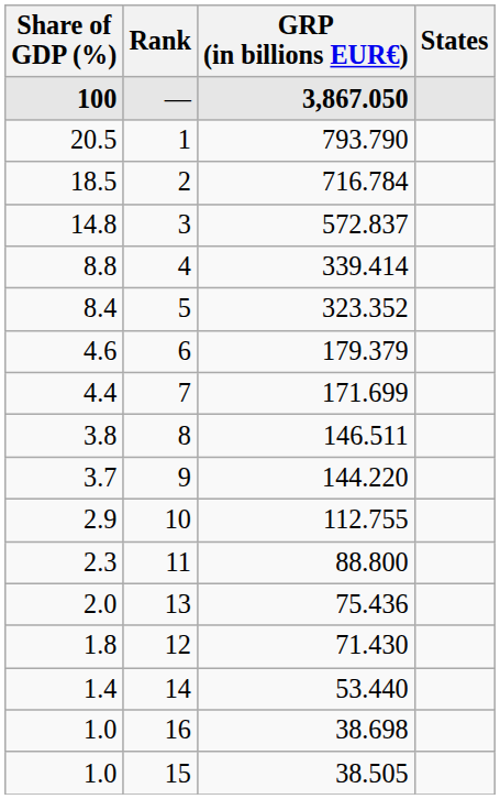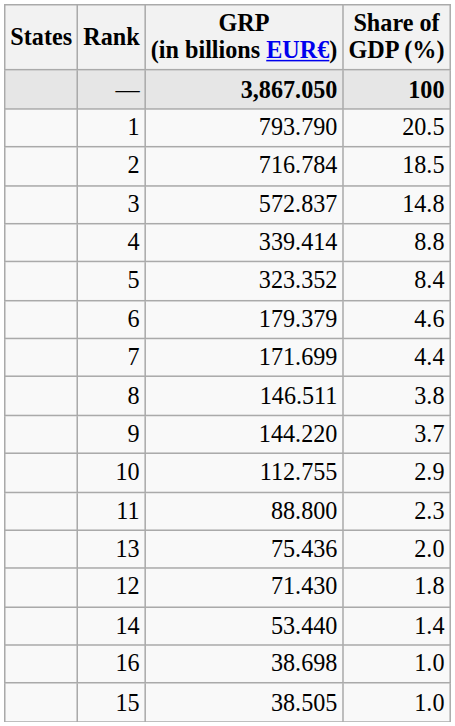columns swapped: States <-> Share of GDP (%)
